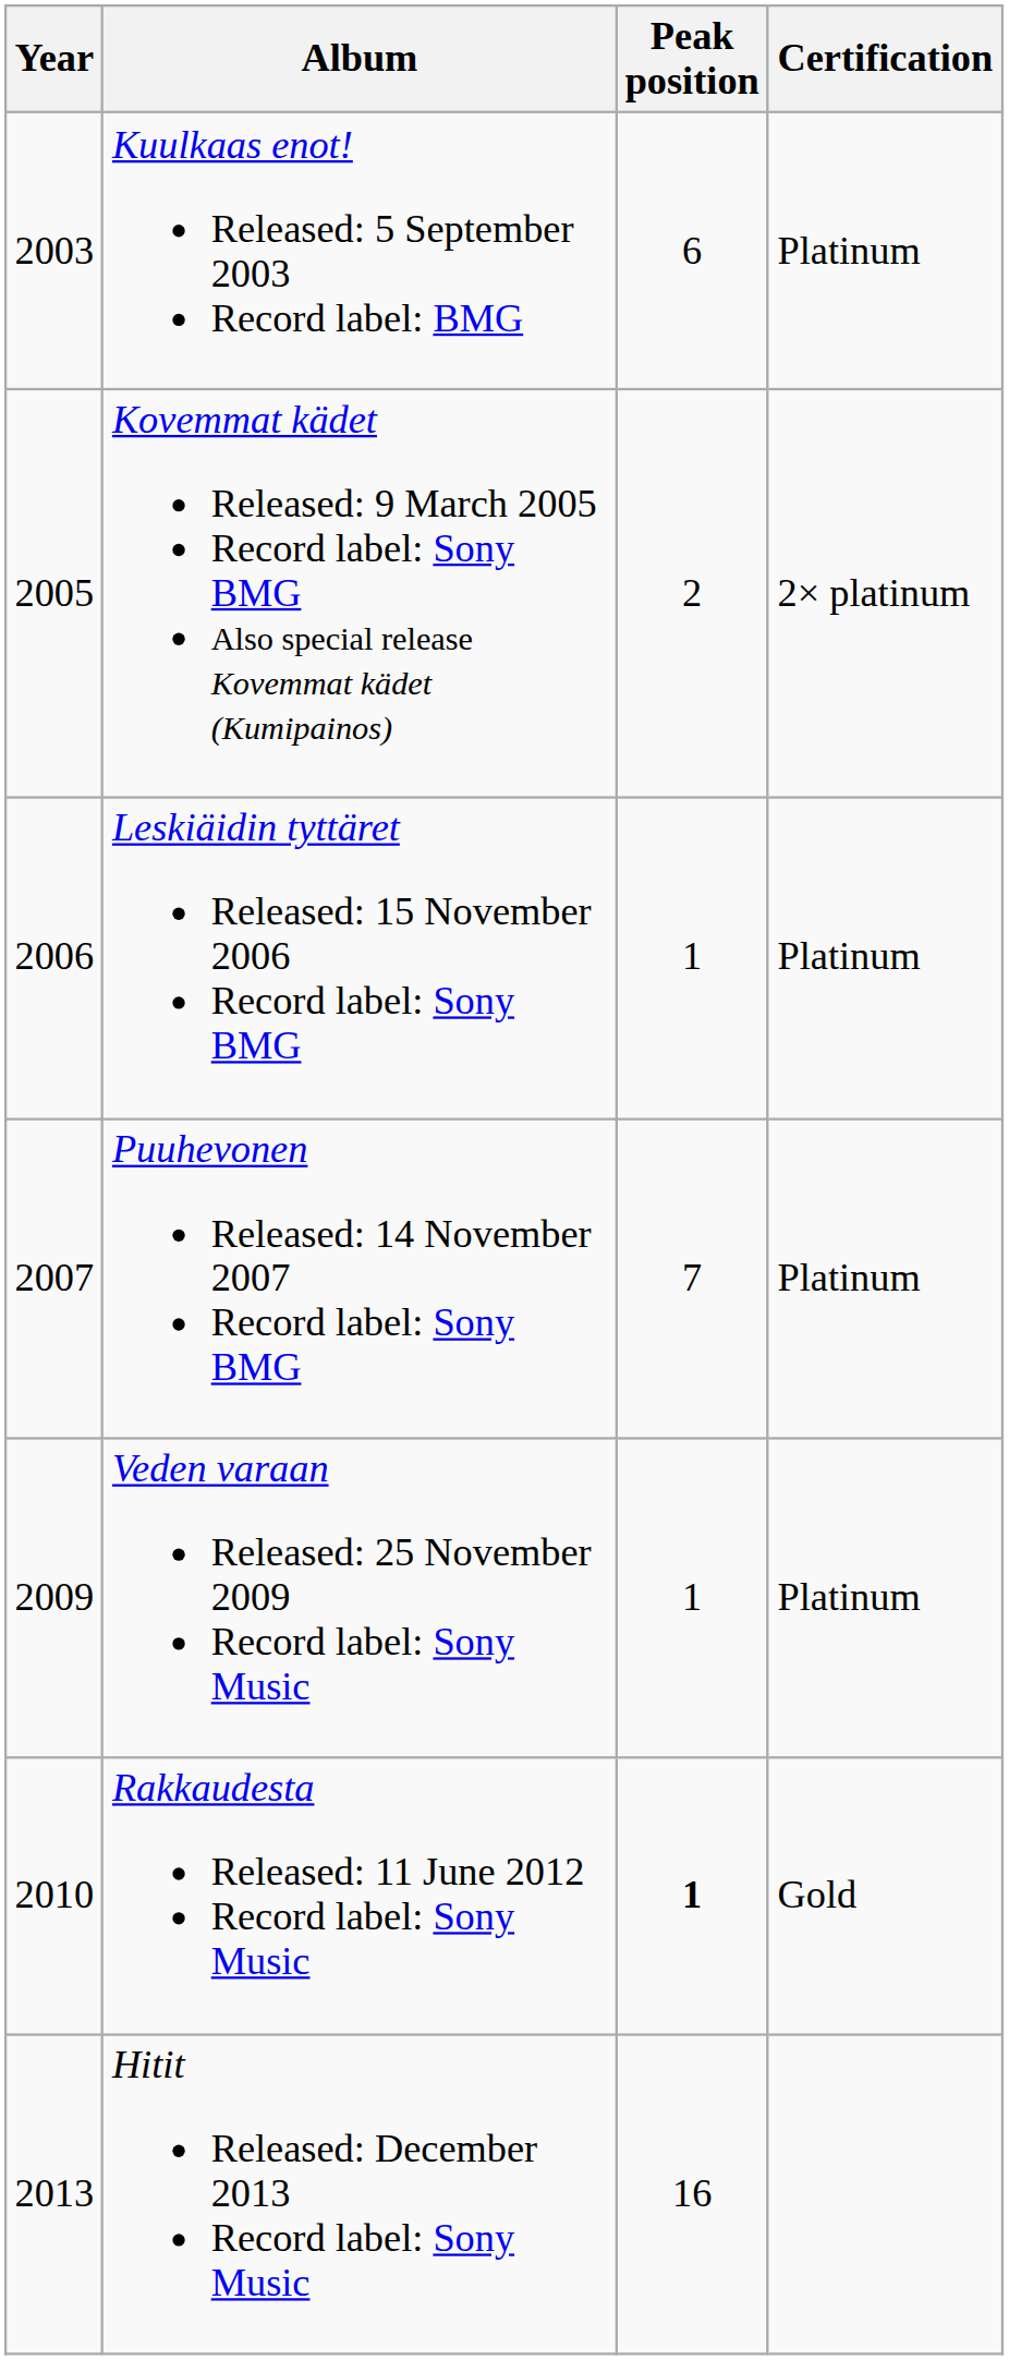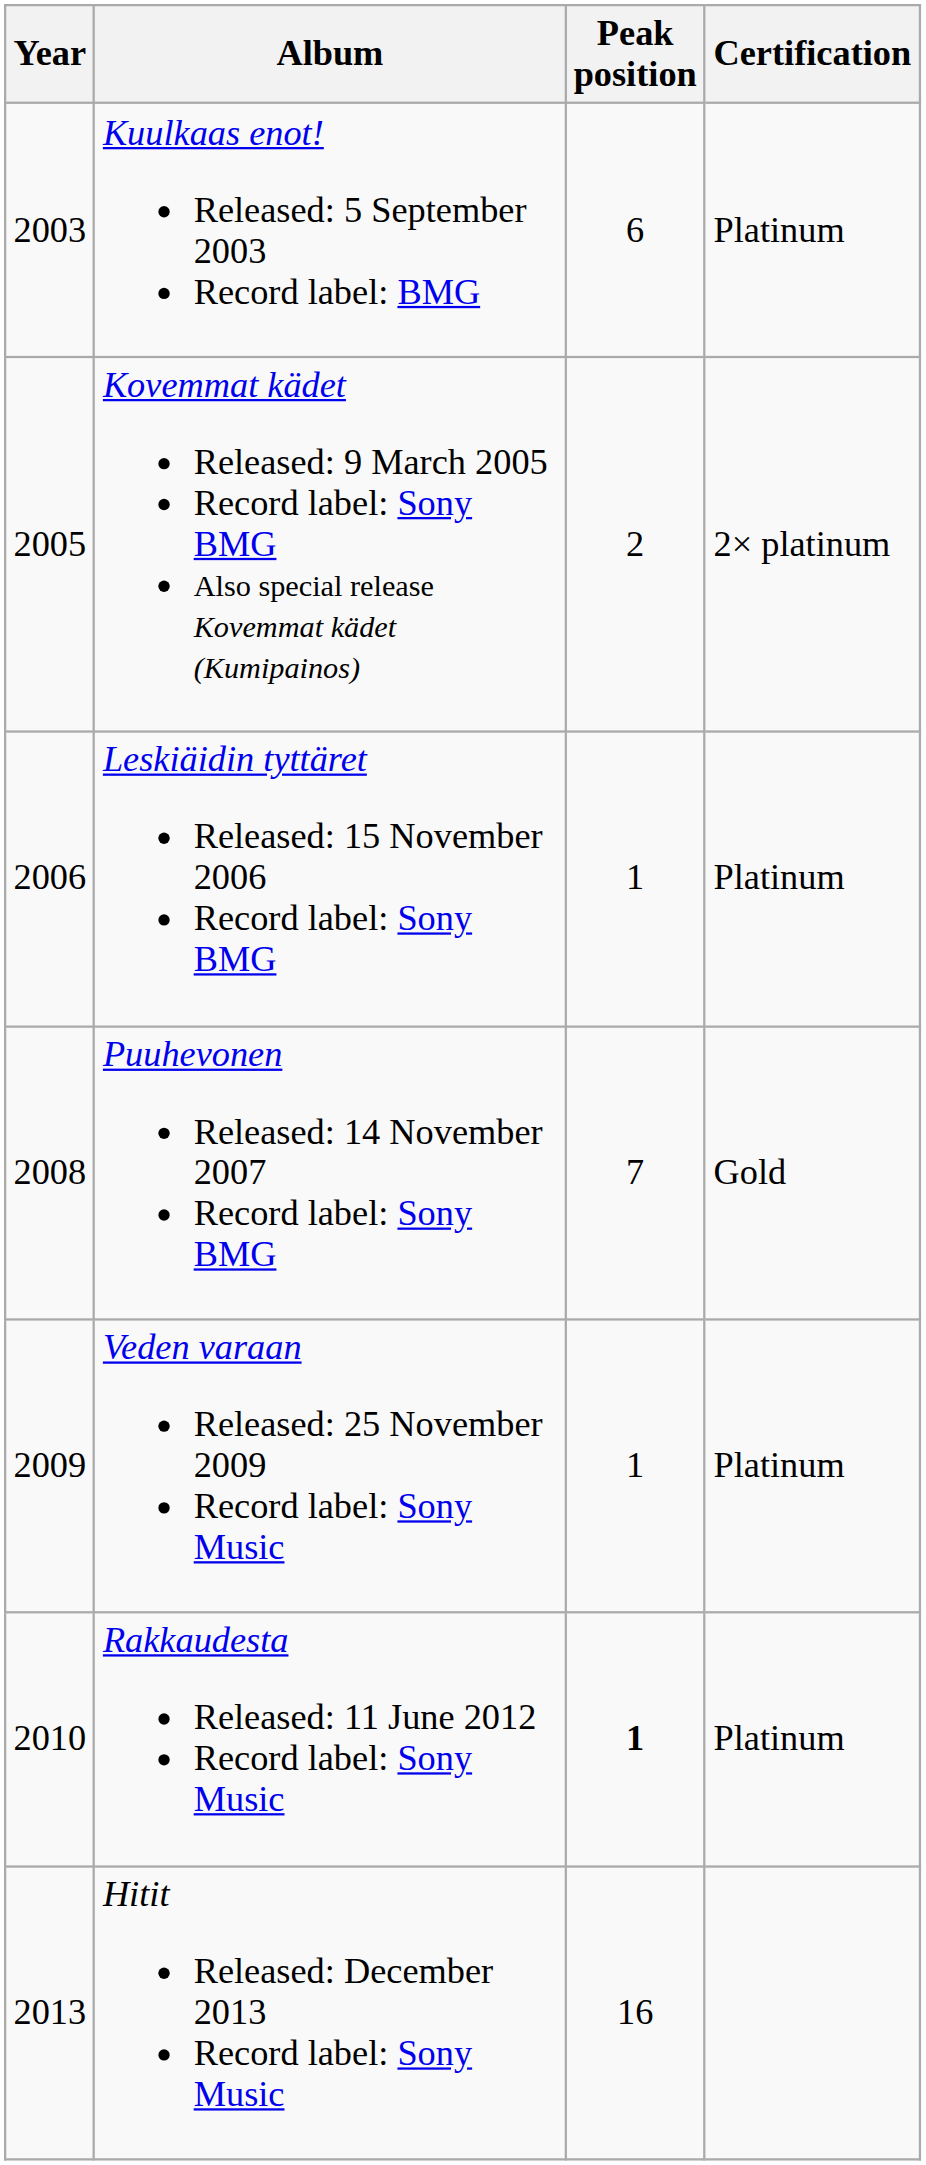Puuhevonen Released: 14 November 2007 Record label: Sony BMG | Year: 2007 -> 2008
Puuhevonen Released: 14 November 2007 Record label: Sony BMG | Certification: Platinum -> Gold
Rakkaudesta Released: 11 June 2012 Record label: Sony Music | Certification: Gold -> Platinum
